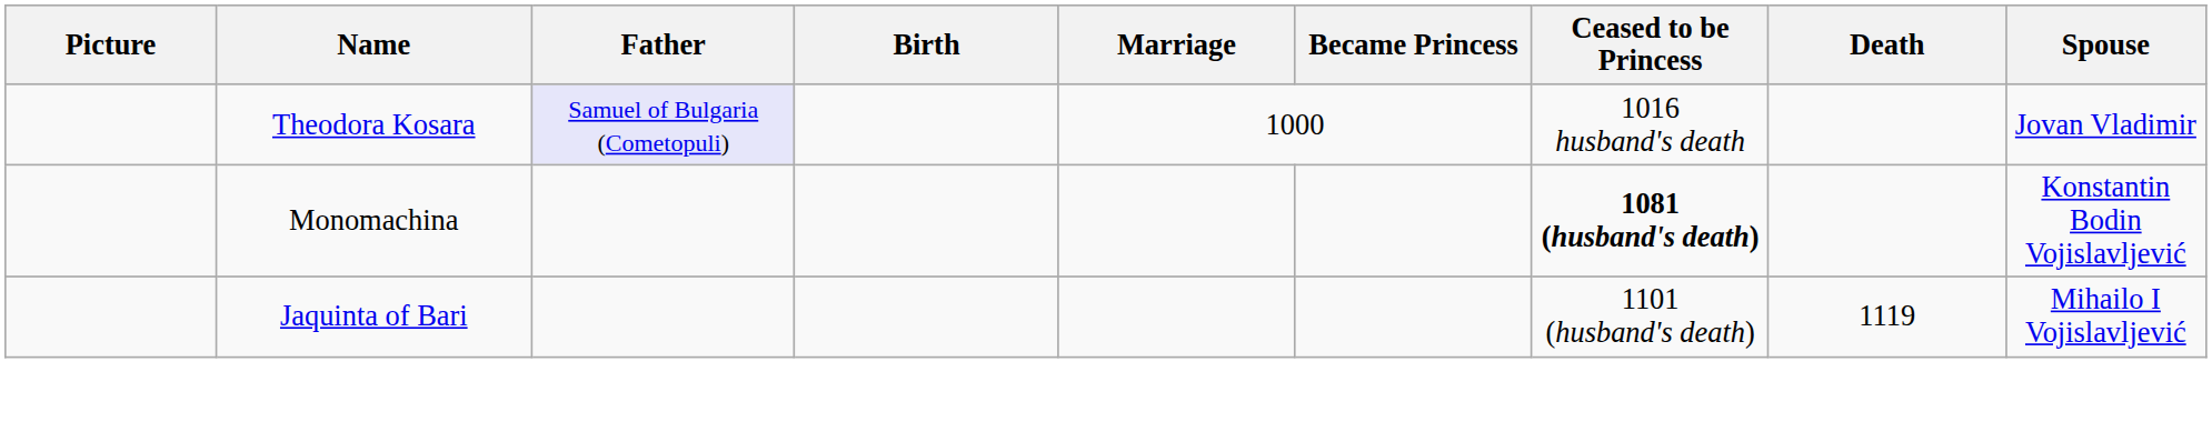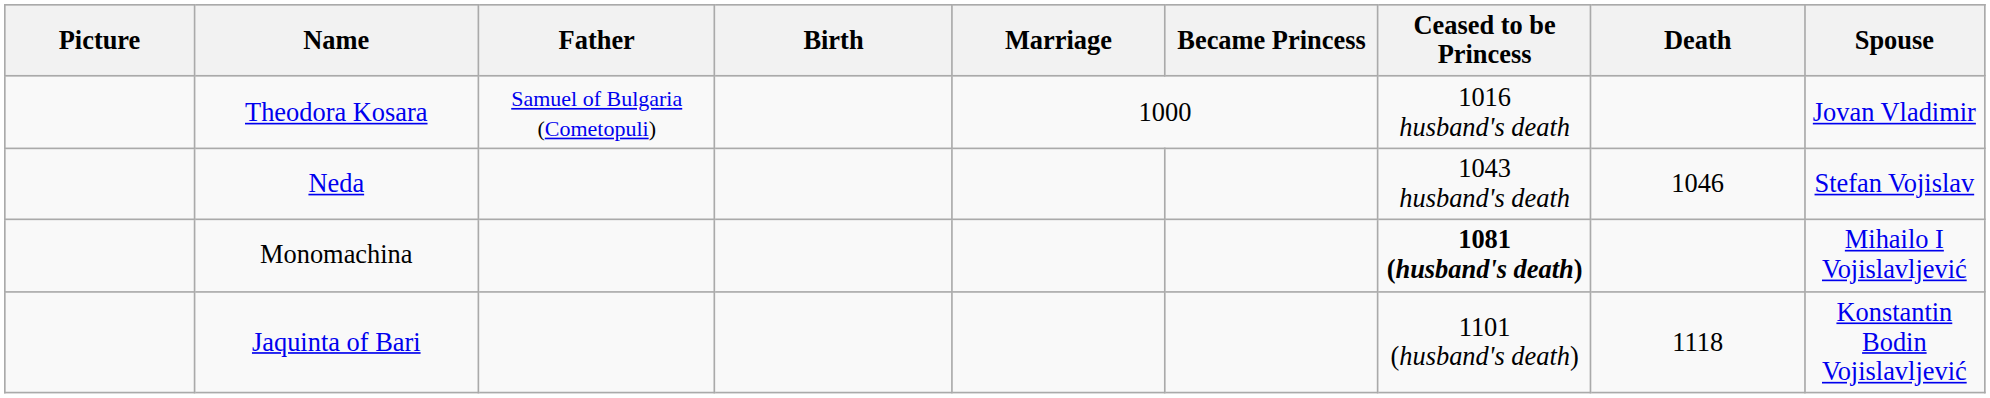Theodora Kosara | Father: lavender background -> no background
+ row: Neda | 1043 husband's death | 1046 | Stefan Vojislav
Monomachina | Spouse: Konstantin Bodin Vojislavljević -> Mihailo I Vojislavljević
Jaquinta of Bari | Death: 1119 -> 1118
Jaquinta of Bari | Spouse: Mihailo I Vojislavljević -> Konstantin Bodin Vojislavljević
